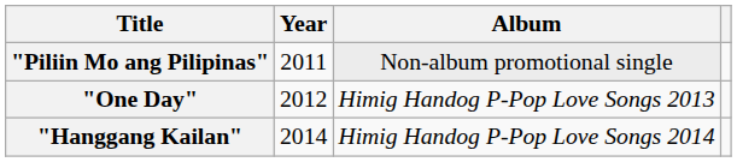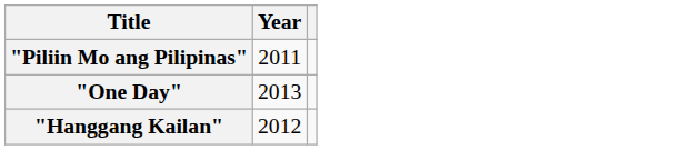- column: Album | Non-album promotional single | Himig Handog P-Pop Love Songs 2013 | Himig Handog P-Pop Love Songs 2014
"One Day" | Year: 2012 -> 2013
"Hanggang Kailan" | Year: 2014 -> 2012
